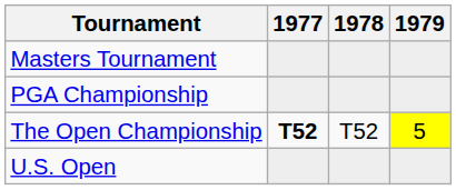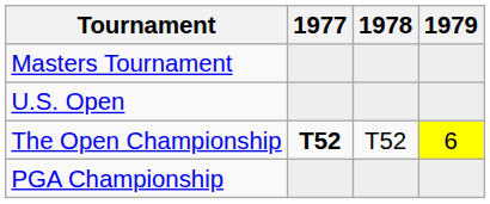rows swapped: U.S. Open <-> PGA Championship
The Open Championship | 1979: 5 -> 6
